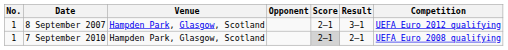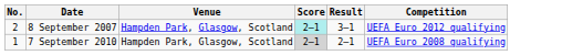- column: Opponent
8 September 2007 | No.: 1 -> 2
8 September 2007 | Score: no background -> paleturquoise background
